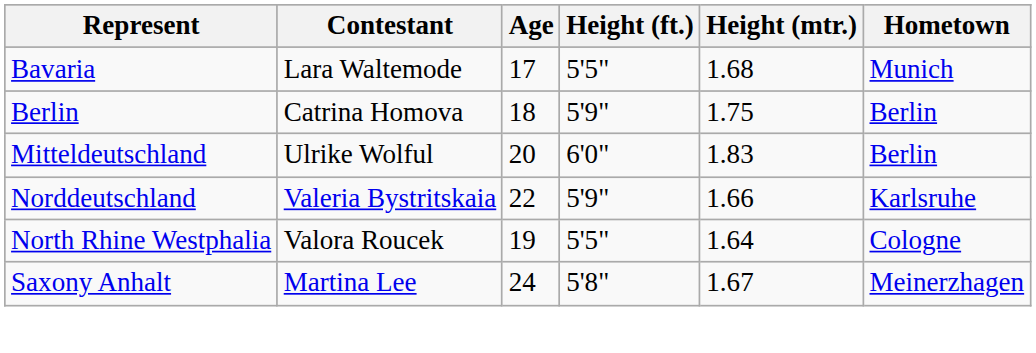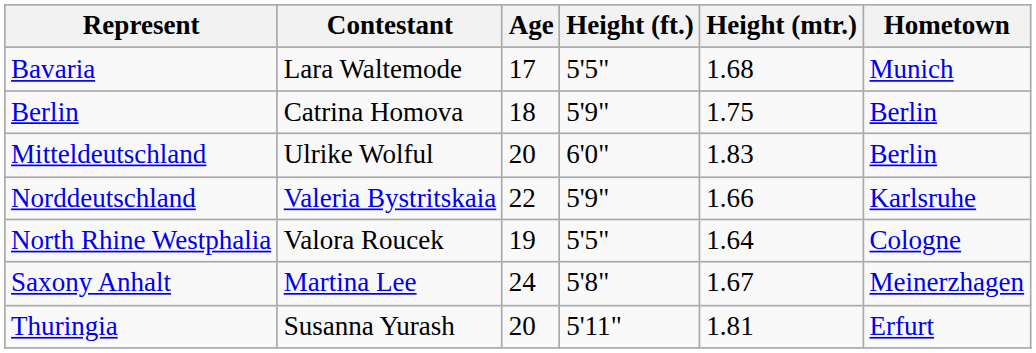+ row: Thuringia | Susanna Yurash | 20 | 5'11" | 1.81 | Erfurt
